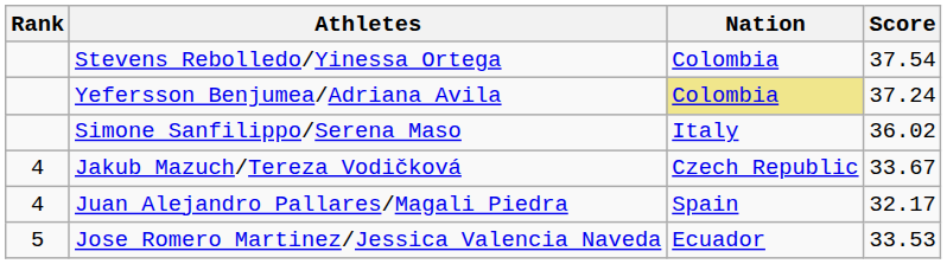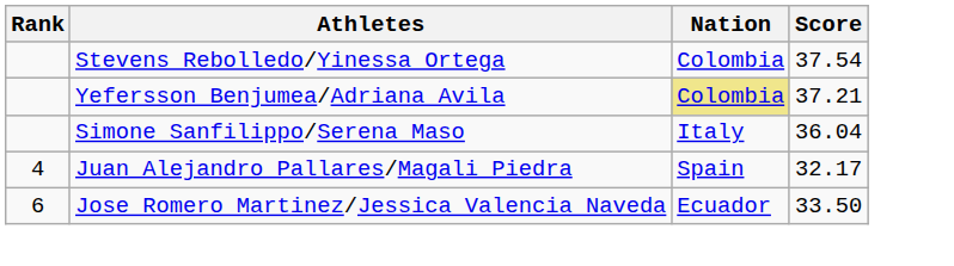Yefersson Benjumea/Adriana Avila | Score: 37.24 -> 37.21
Simone Sanfilippo/Serena Maso | Score: 36.02 -> 36.04
- row: 4 | Jakub Mazuch/Tereza Vodičková | Czech Republic | 33.67
Jose Romero Martinez/Jessica Valencia Naveda | Rank: 5 -> 6
Jose Romero Martinez/Jessica Valencia Naveda | Score: 33.53 -> 33.50
